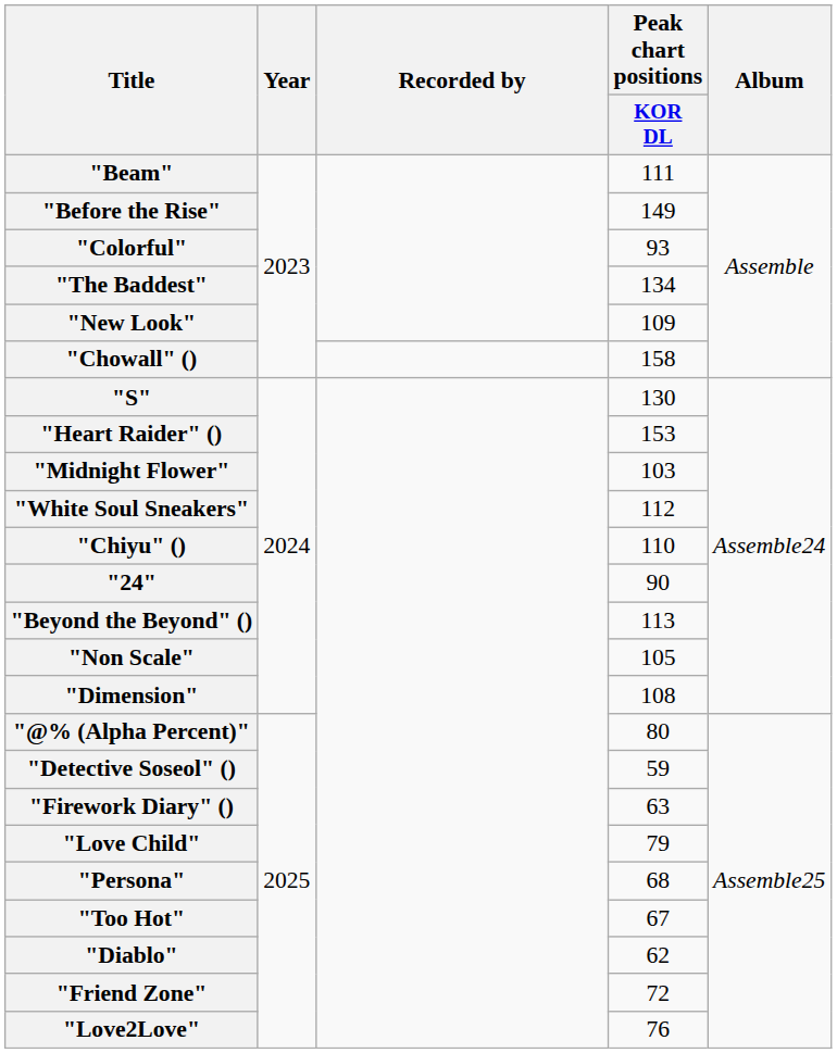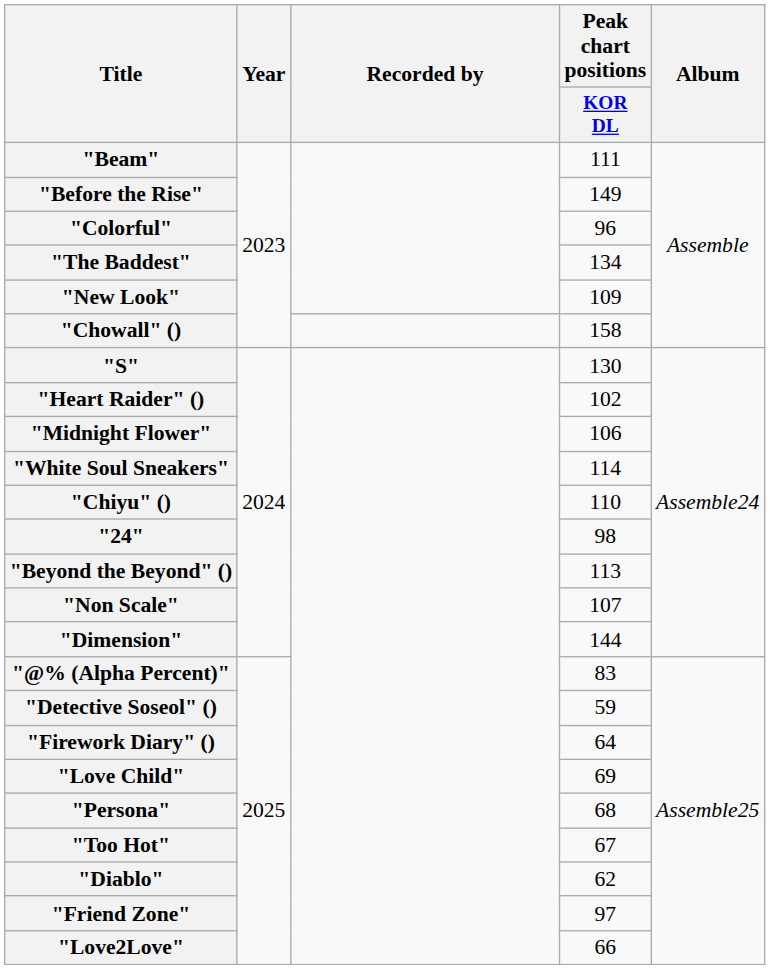"Colorful" | Peak chart positions / KOR DL: 93 -> 96
"Heart Raider" () | Peak chart positions / KOR DL: 153 -> 102
"Midnight Flower" | Peak chart positions / KOR DL: 103 -> 106
"White Soul Sneakers" | Peak chart positions / KOR DL: 112 -> 114
"24" | Peak chart positions / KOR DL: 90 -> 98
"Non Scale" | Peak chart positions / KOR DL: 105 -> 107
"Dimension" | Peak chart positions / KOR DL: 108 -> 144
"@% (Alpha Percent)" | Peak chart positions / KOR DL: 80 -> 83
"Firework Diary" () | Peak chart positions / KOR DL: 63 -> 64
"Love Child" | Peak chart positions / KOR DL: 79 -> 69
"Friend Zone" | Peak chart positions / KOR DL: 72 -> 97
"Love2Love" | Peak chart positions / KOR DL: 76 -> 66
